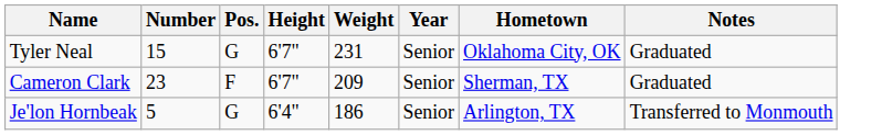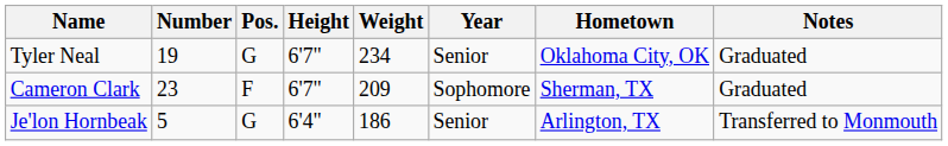Tyler Neal | Number: 15 -> 19
Tyler Neal | Weight: 231 -> 234
Cameron Clark | Year: Senior -> Sophomore
